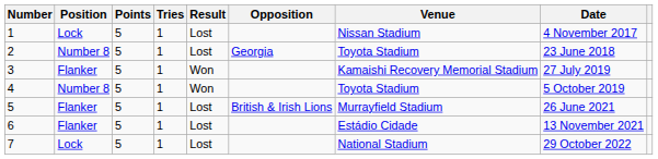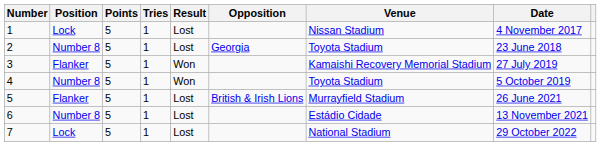6 | Position: Flanker -> Number 8
